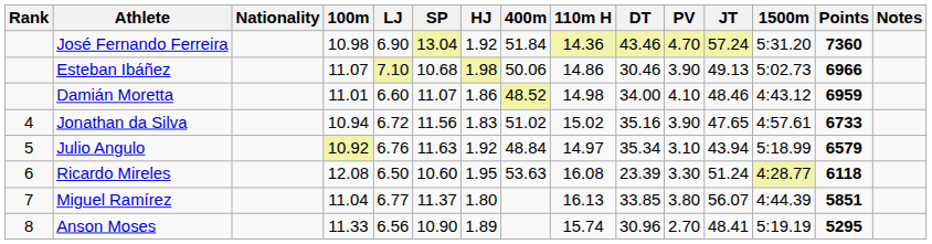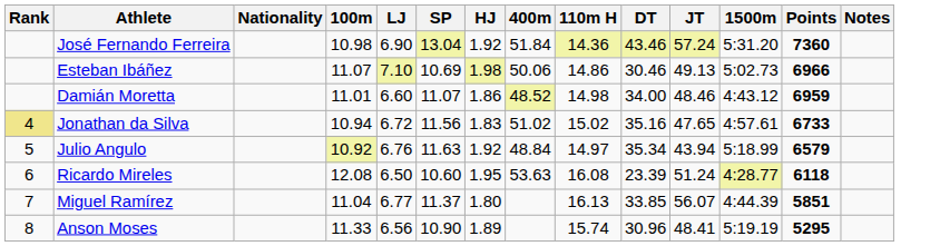- column: PV | 4.70 | 3.90 | 4.10 | 3.90 | 3.10 | 3.30 | 3.80 | 2.70
Esteban Ibáñez | SP: 10.68 -> 10.69
Jonathan da Silva | Rank: no background -> khaki background
